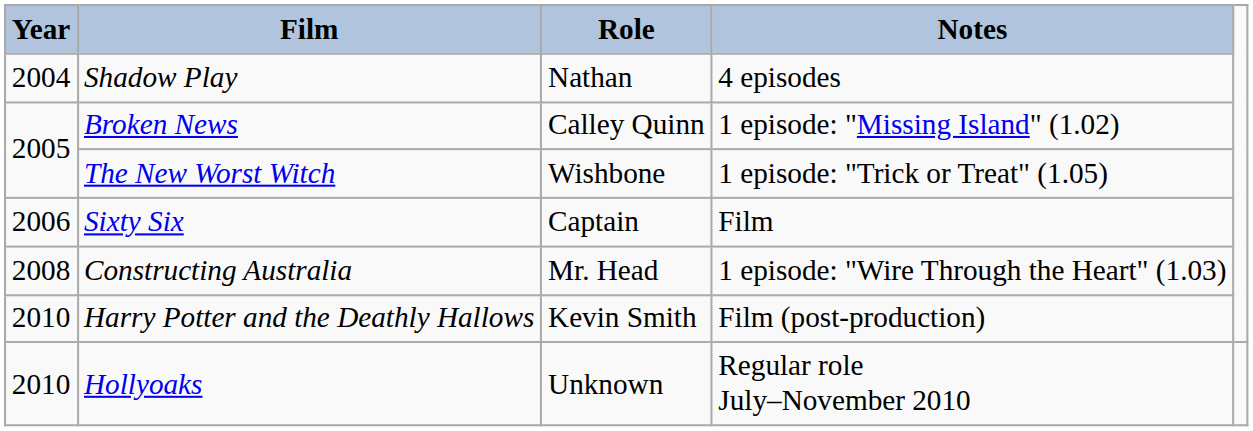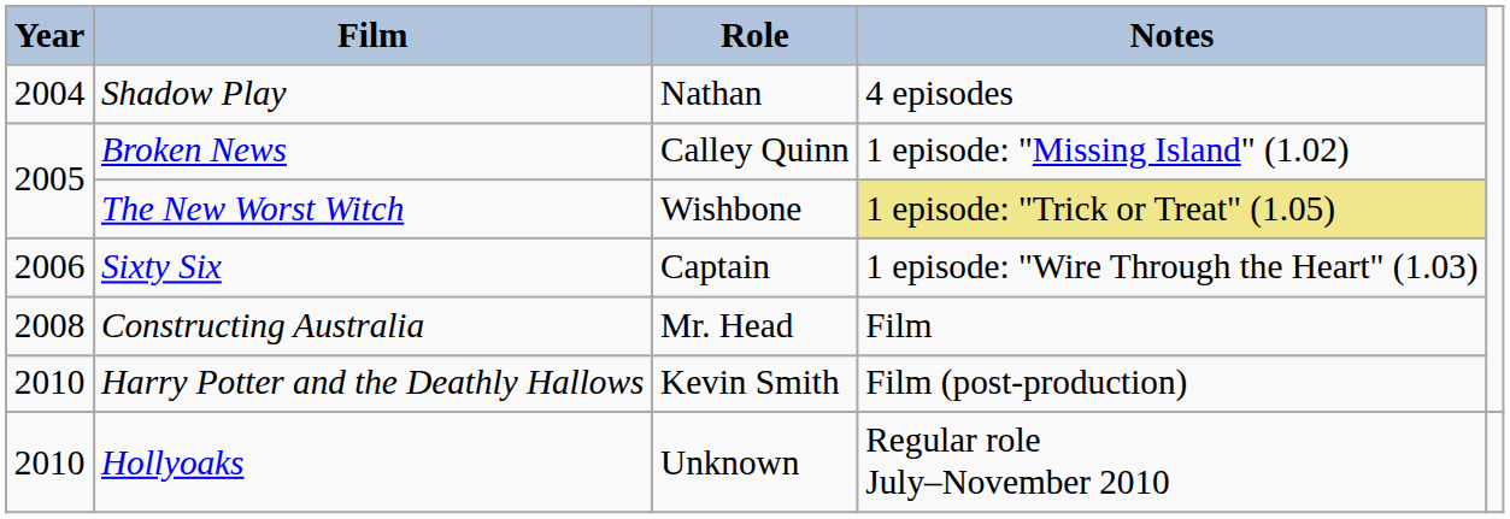The New Worst Witch | Notes: no background -> khaki background
Sixty Six | Notes: Film -> 1 episode: "Wire Through the Heart" (1.03)
Constructing Australia | Notes: 1 episode: "Wire Through the Heart" (1.03) -> Film
